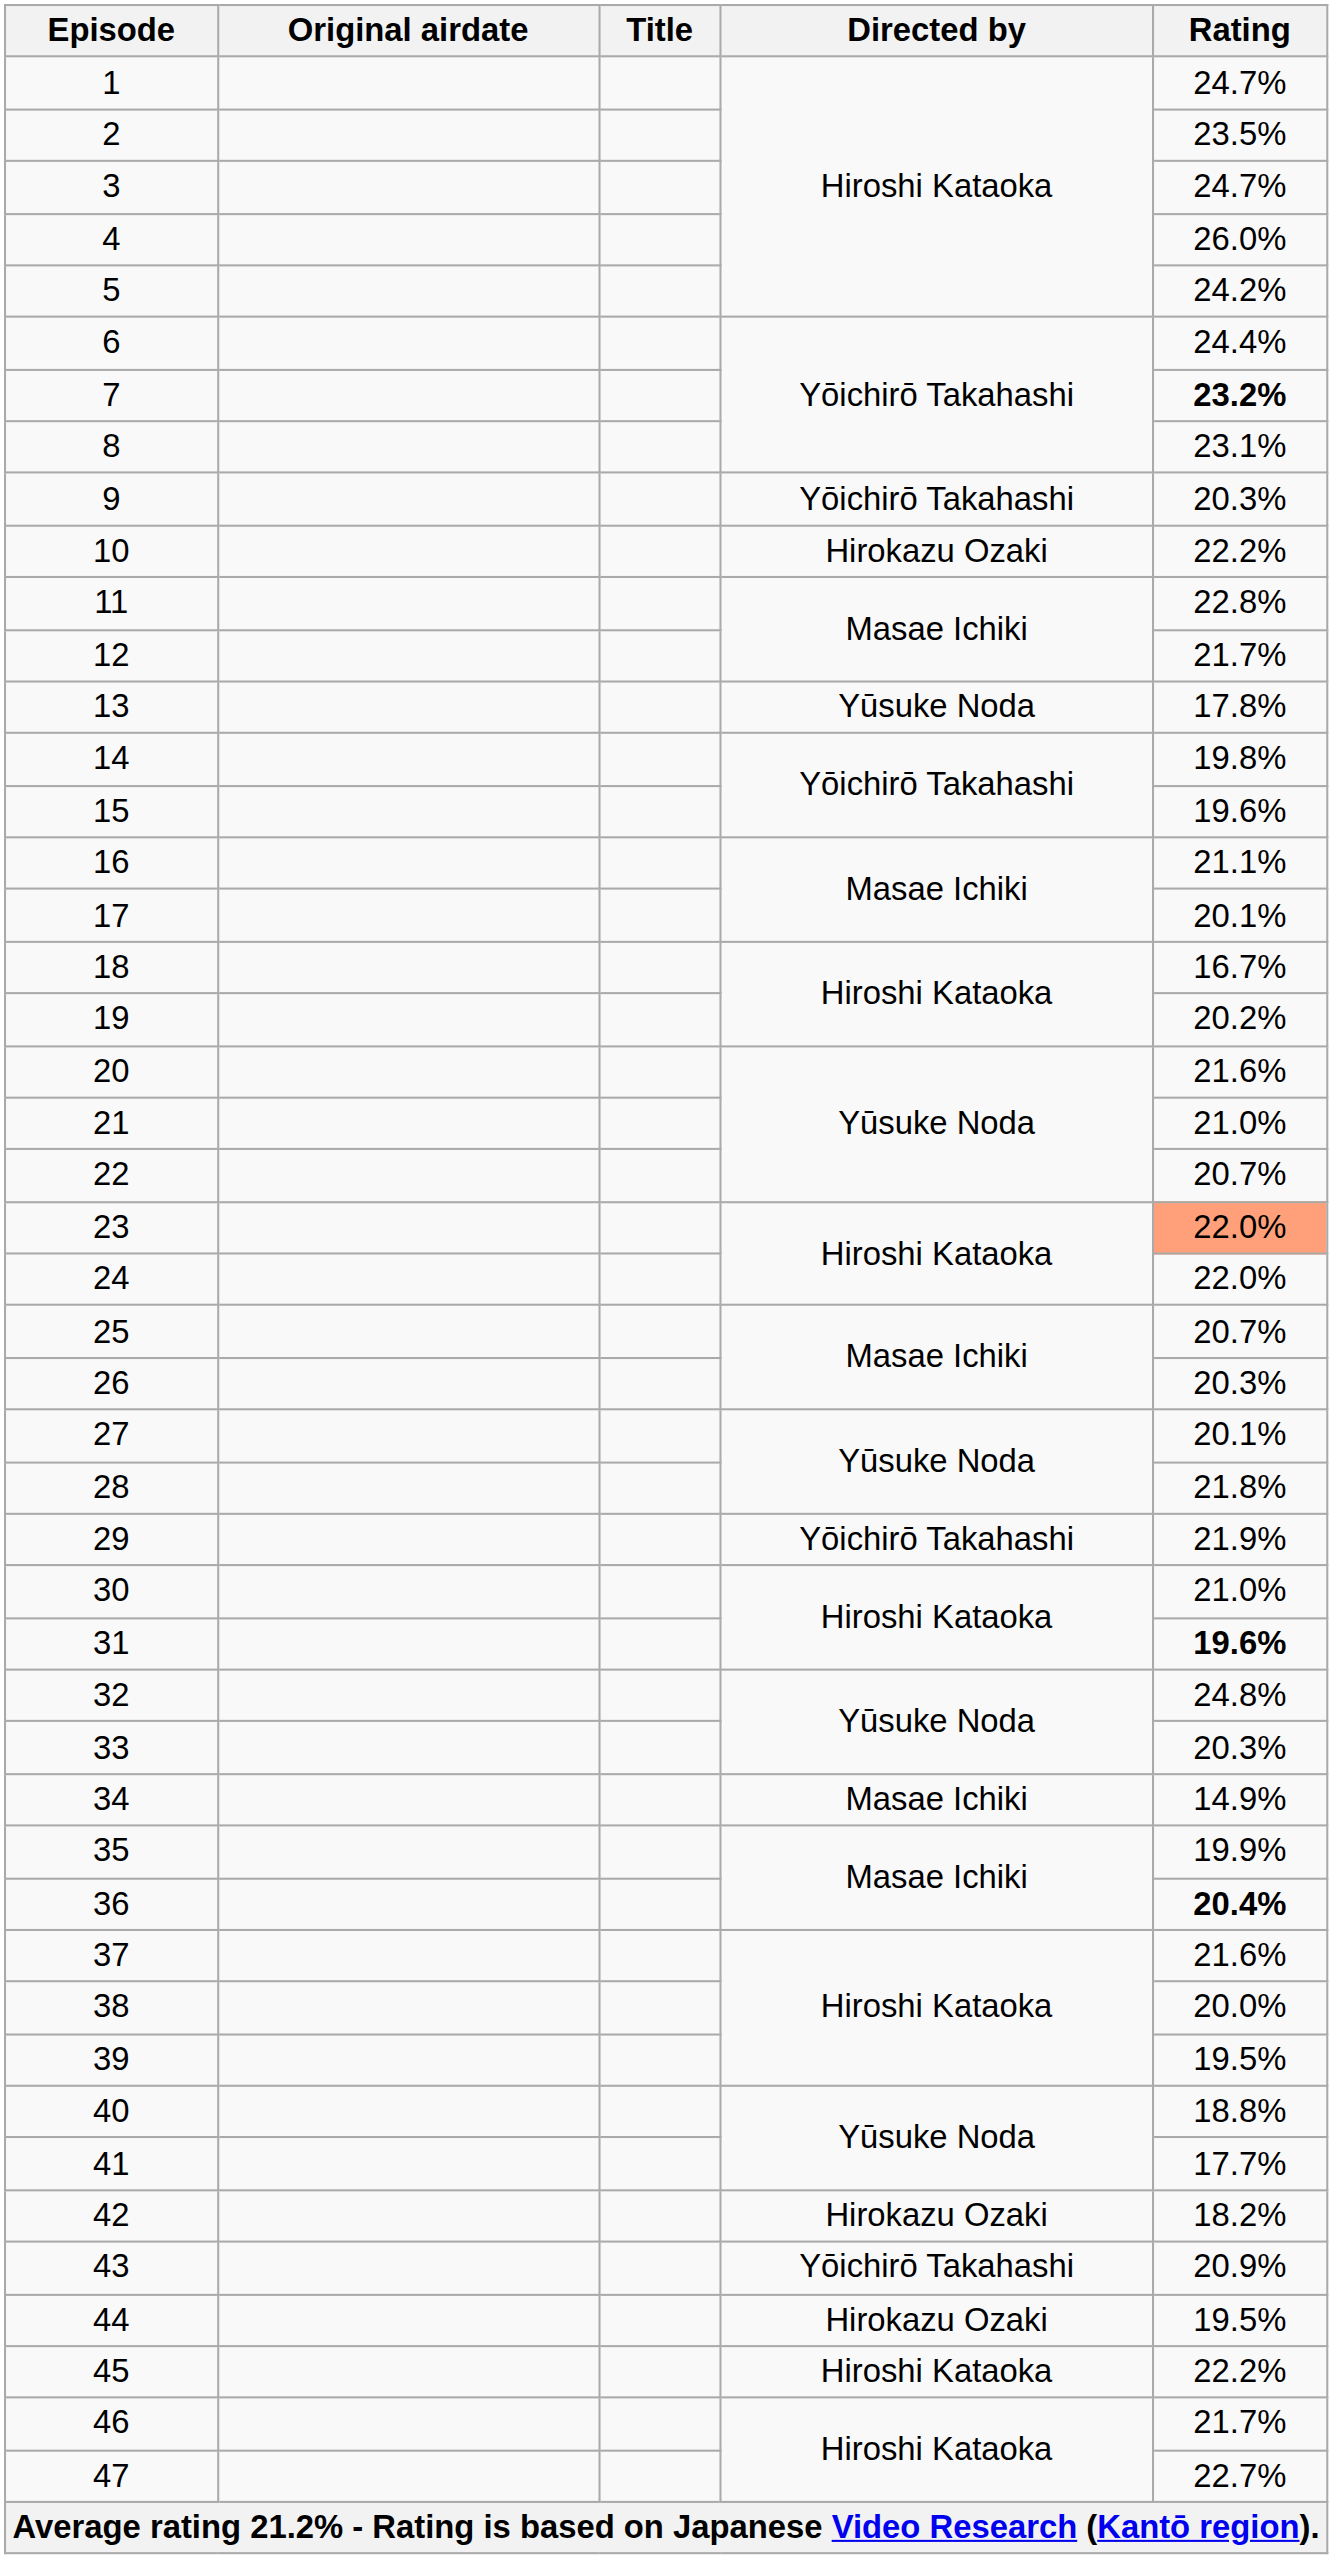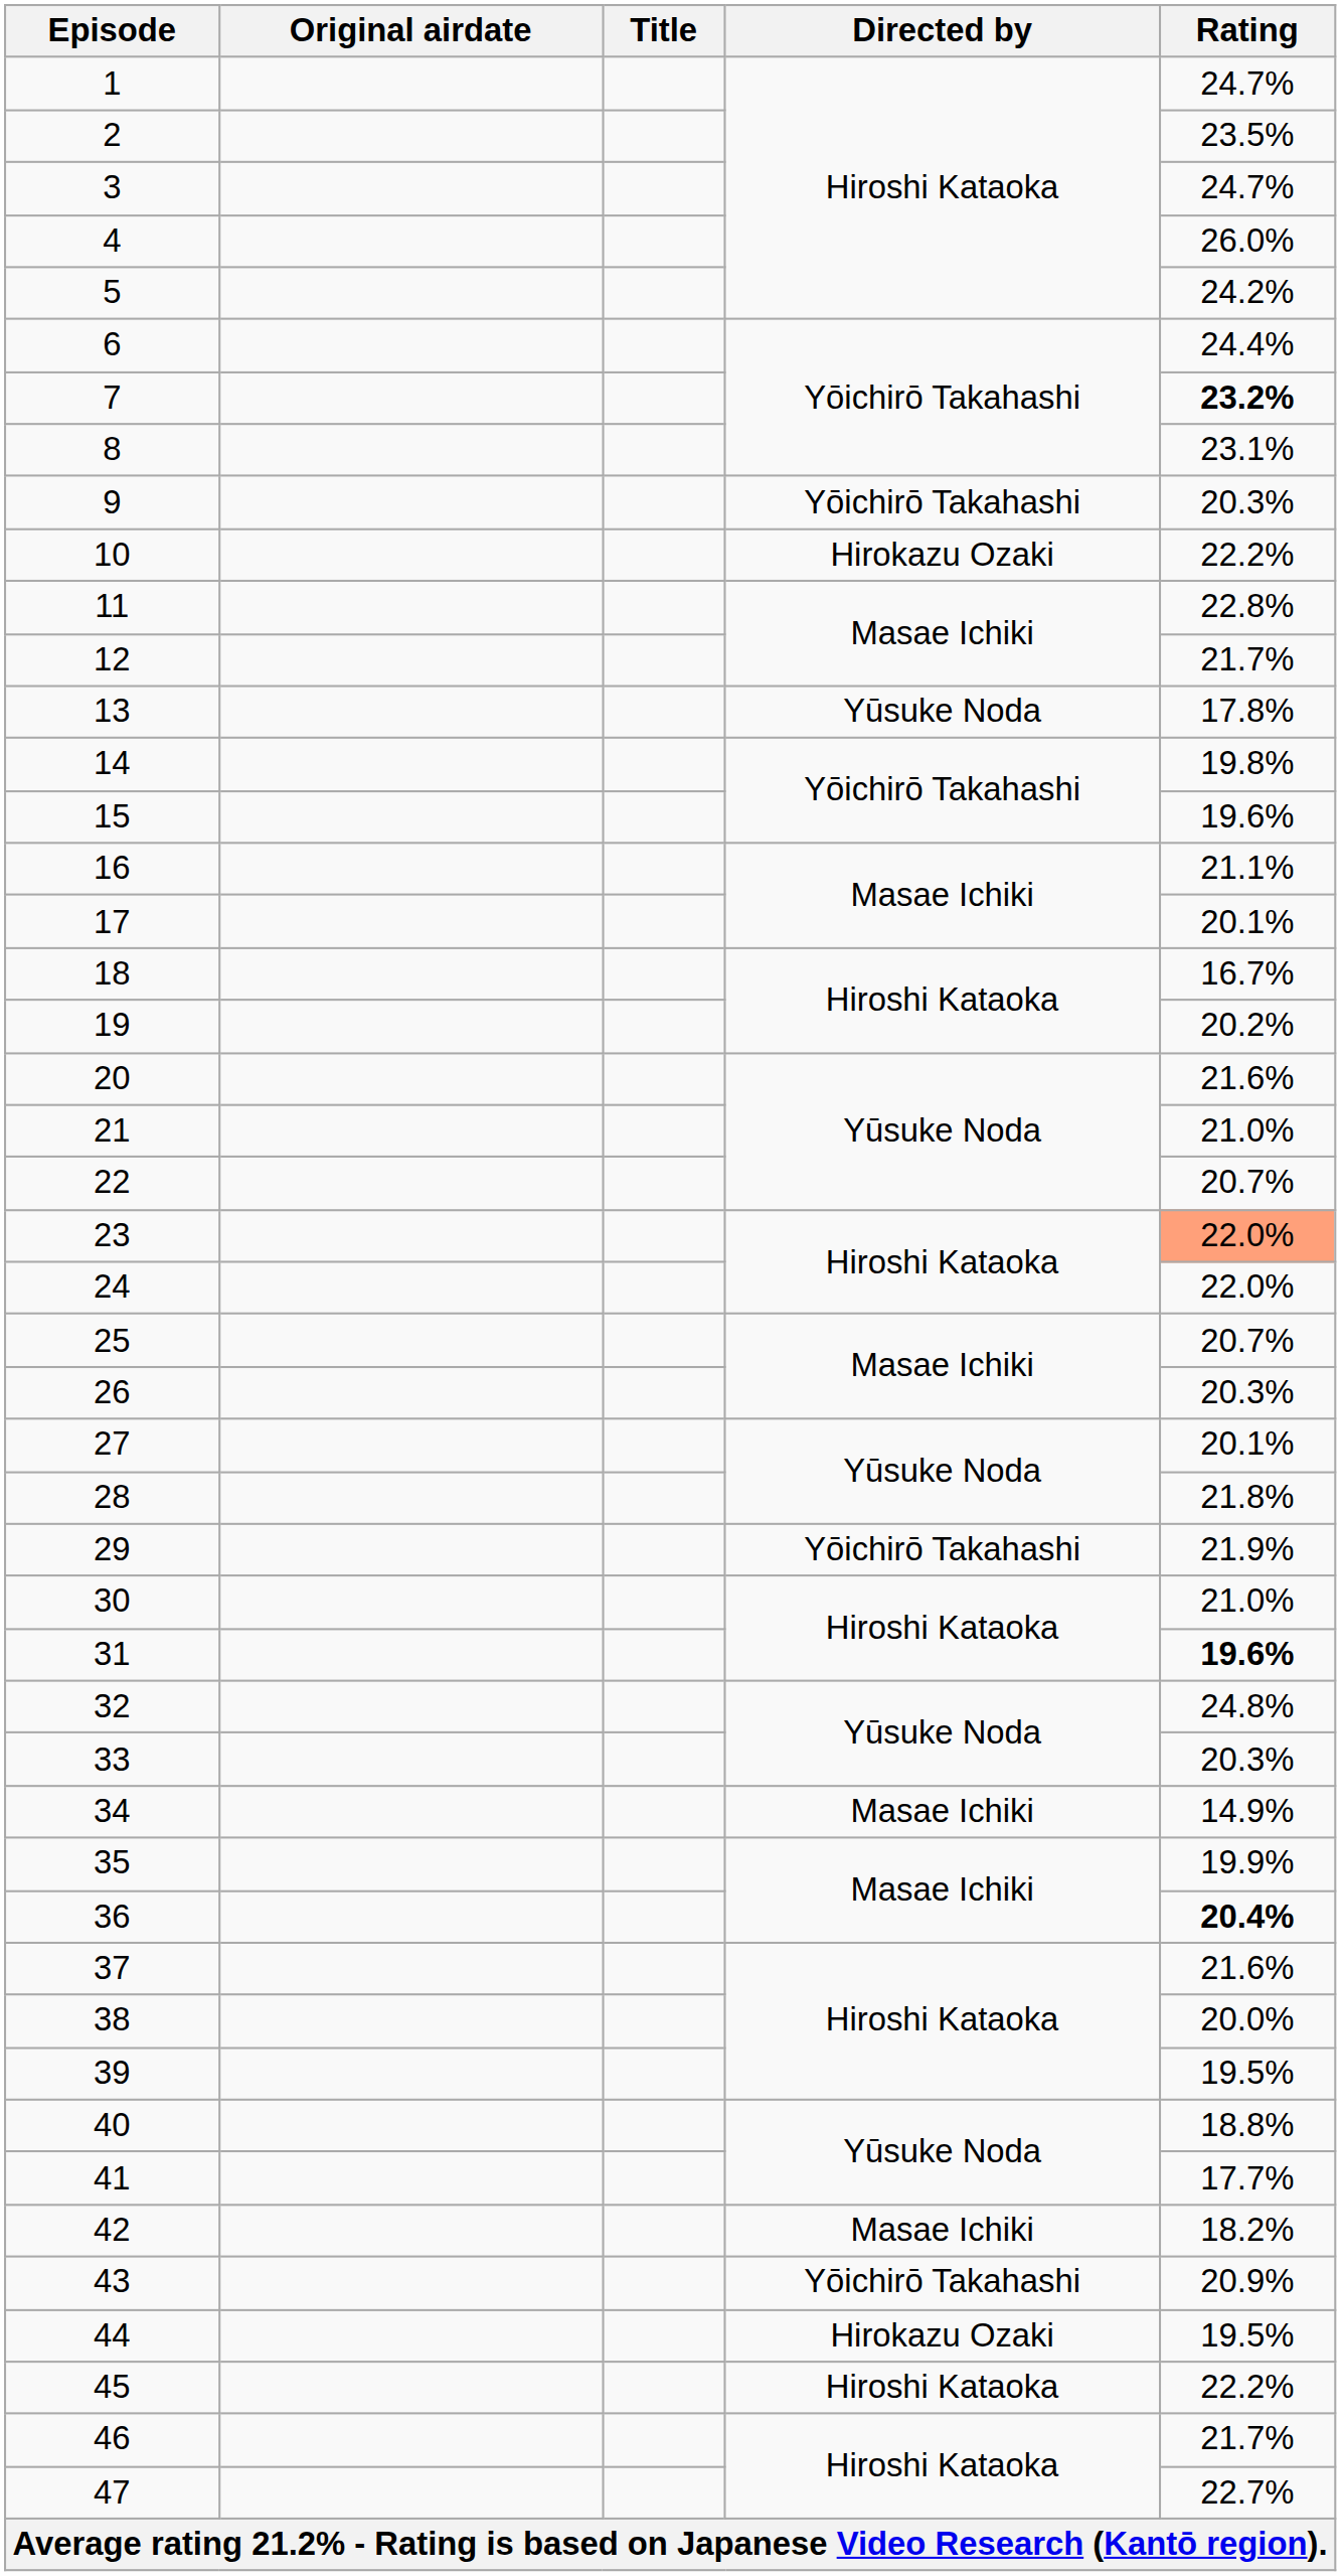42 | Directed by: Hirokazu Ozaki -> Masae Ichiki
